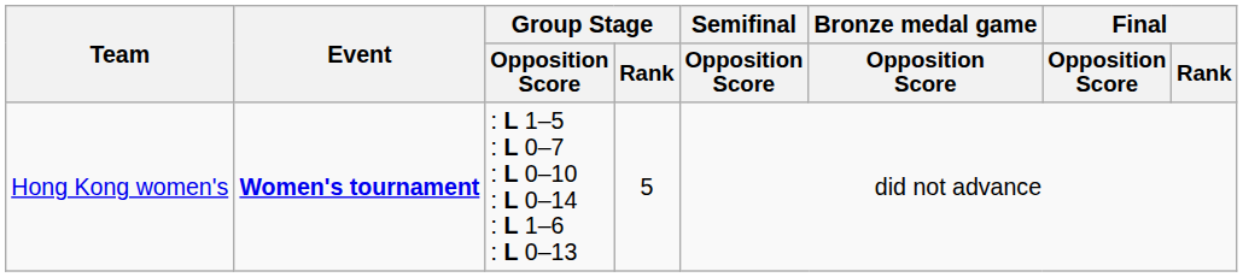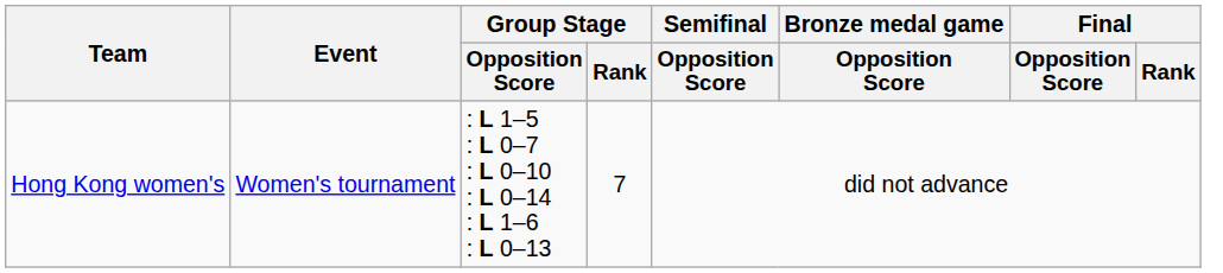Hong Kong women's | Event: bold -> normal
Hong Kong women's | Group Stage / Rank: 5 -> 7
